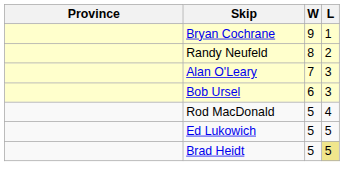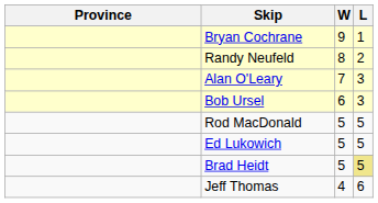Rod MacDonald | L: 4 -> 5
+ row: Jeff Thomas | 4 | 6
